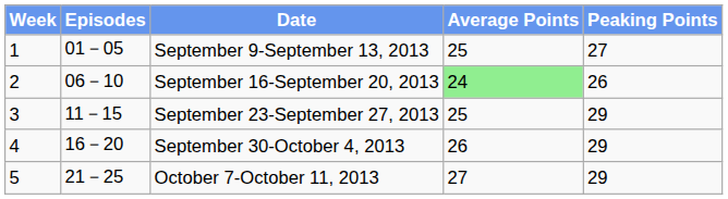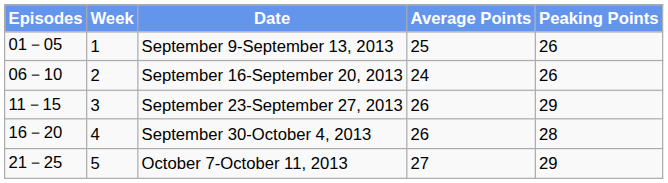columns swapped: Week <-> Episodes
September 9-September 13, 2013 | Peaking Points: 27 -> 26
September 16-September 20, 2013 | Average Points: lightgreen background -> no background
September 23-September 27, 2013 | Average Points: 25 -> 26
September 30-October 4, 2013 | Peaking Points: 29 -> 28
